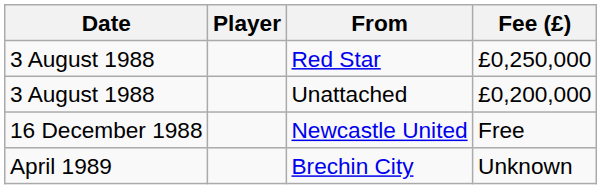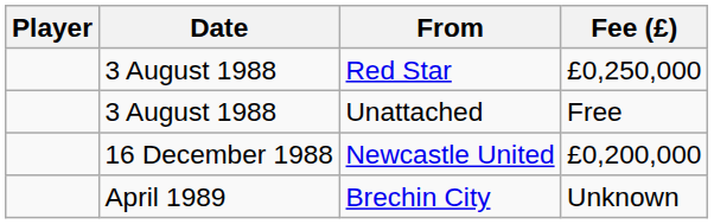columns swapped: Date <-> Player
Unattached | Fee (£): £0,200,000 -> Free
Newcastle United | Fee (£): Free -> £0,200,000
